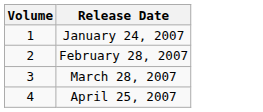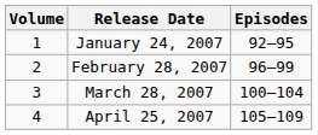+ column: Episodes | 92–95 | 96–99 | 100–104 | 105–109
